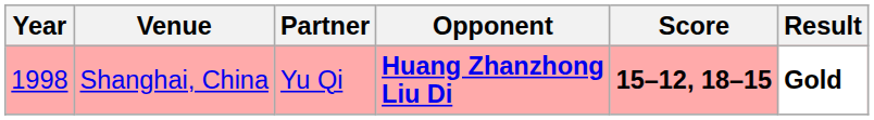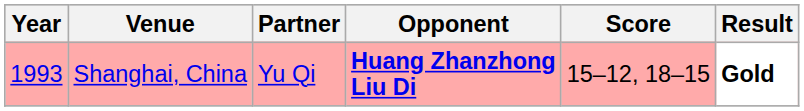Shanghai, China | Year: 1998 -> 1993
Shanghai, China | Score: bold -> normal
